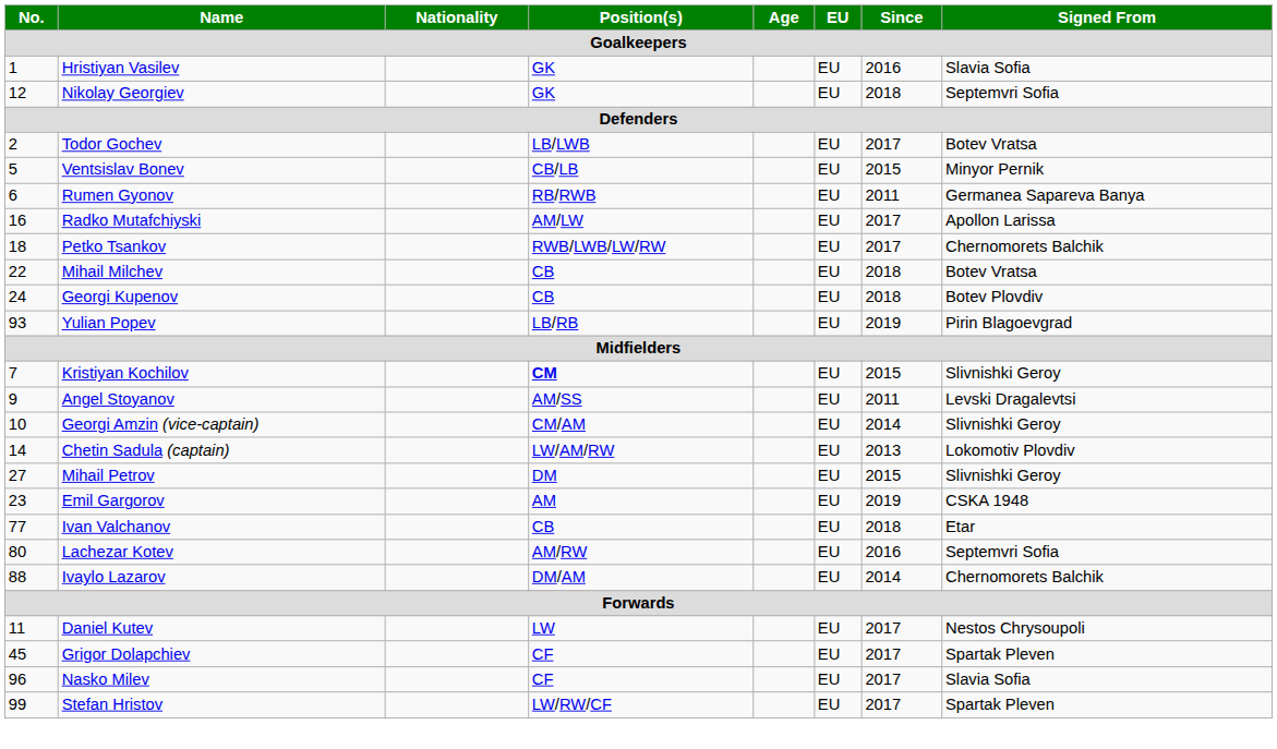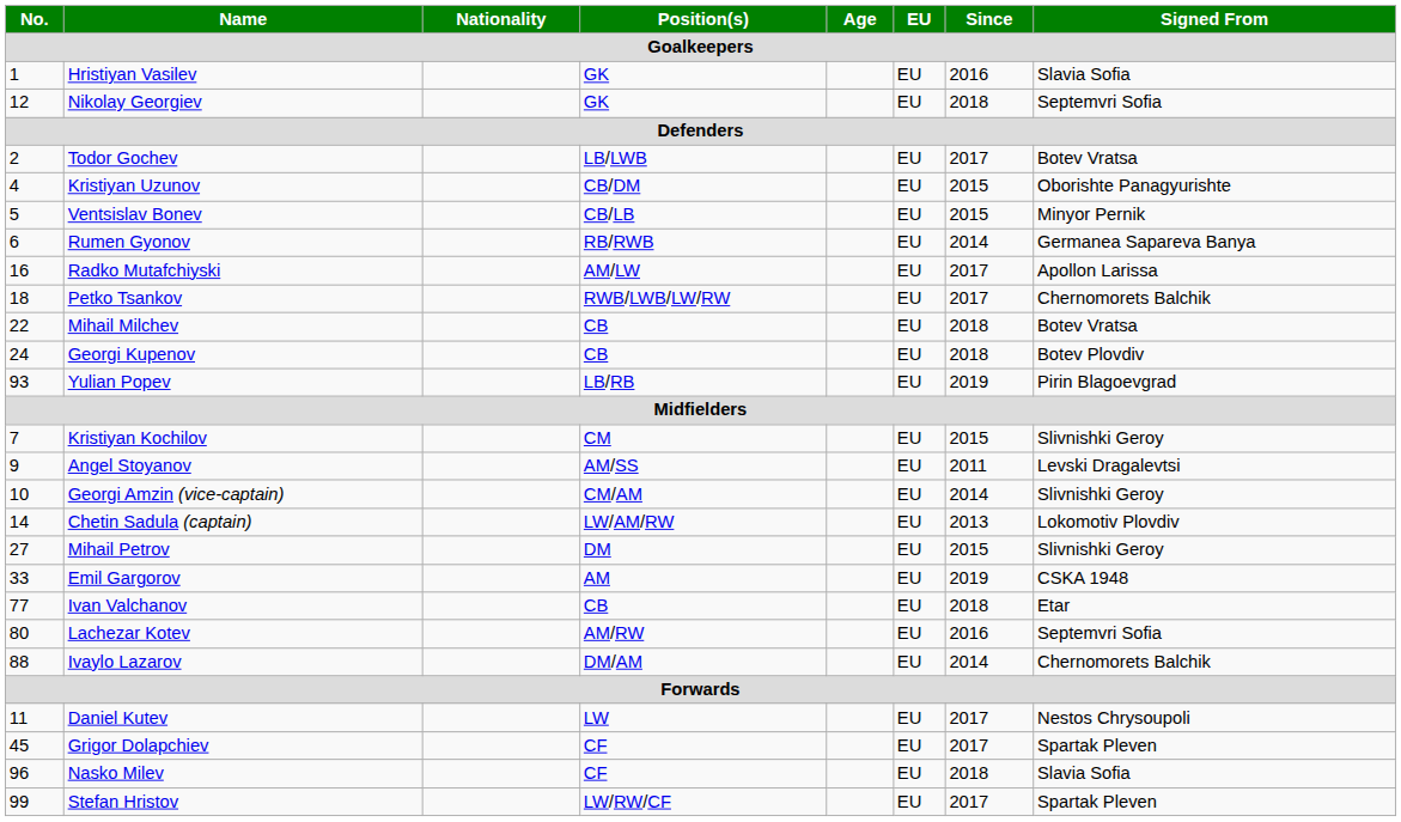+ row: 4 | Kristiyan Uzunov | CB/DM | EU | 2015 | Oborishte Panagyurishte
Rumen Gyonov | Since: 2011 -> 2014
Kristiyan Kochilov | Position(s): bold -> normal
Emil Gargorov | No.: 23 -> 33
Nasko Milev | Since: 2017 -> 2018
